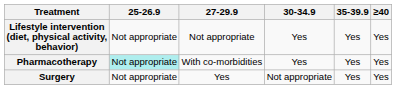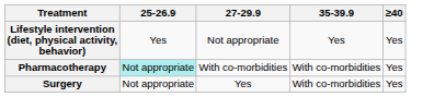- column: 30-34.9 | Yes | Yes | Not appropriate
Lifestyle intervention (diet, physical activity, behavior) | 25-26.9: Not appropriate -> Yes
Pharmacotherapy | 35-39.9: Yes -> With co-morbidities
Surgery | 35-39.9: Yes -> With co-morbidities
